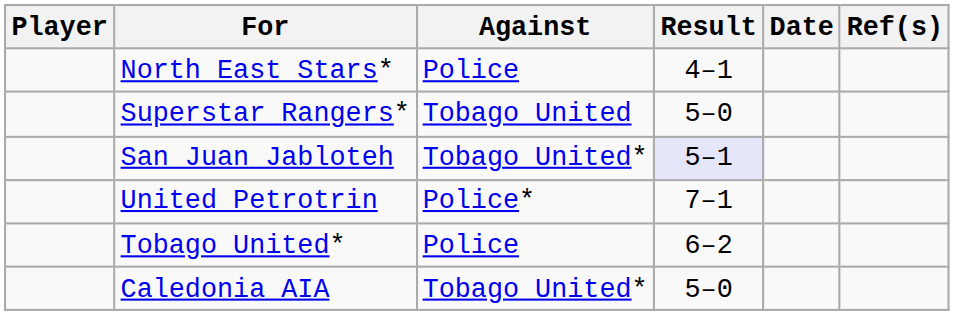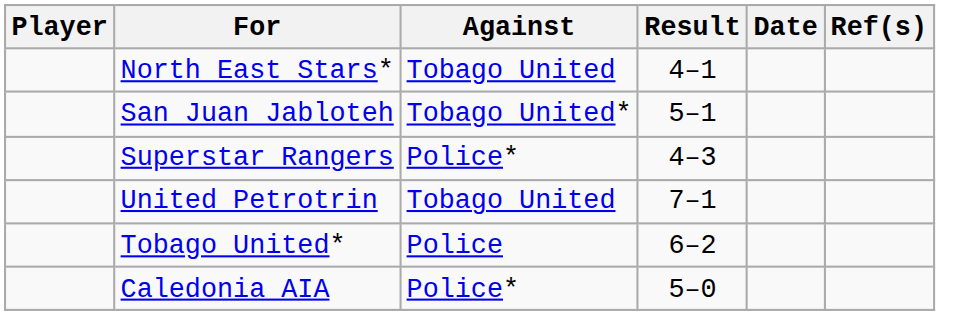North East Stars* | Against: Police -> Tobago United
- row: Superstar Rangers* | Tobago United | 5–0
San Juan Jabloteh | Result: lavender background -> no background
+ row: Superstar Rangers | Police* | 4–3
United Petrotrin | Against: Police* -> Tobago United
Caledonia AIA | Against: Tobago United* -> Police*
